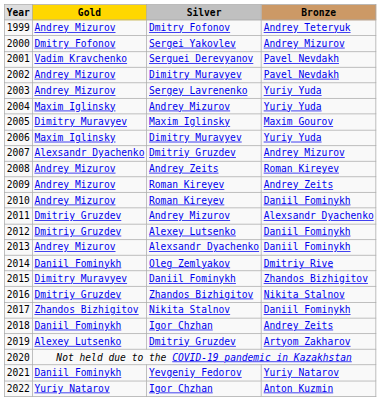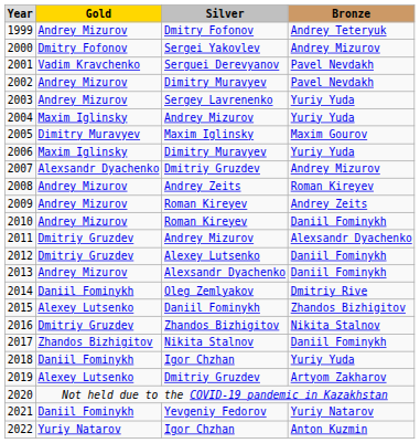2015 | Gold: Dimitry Muravyev -> Alexey Lutsenko
2018 | Bronze: Andrey Zeits -> Yuriy Yuda
